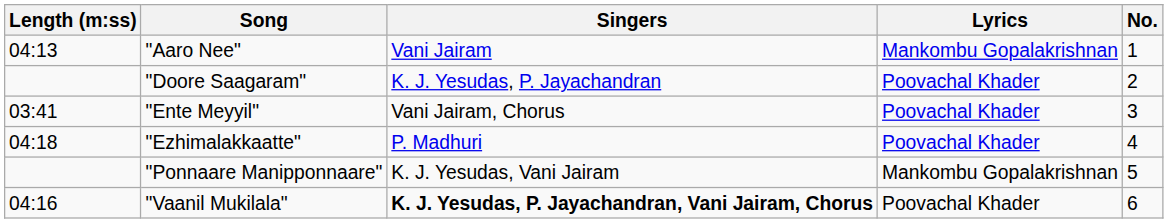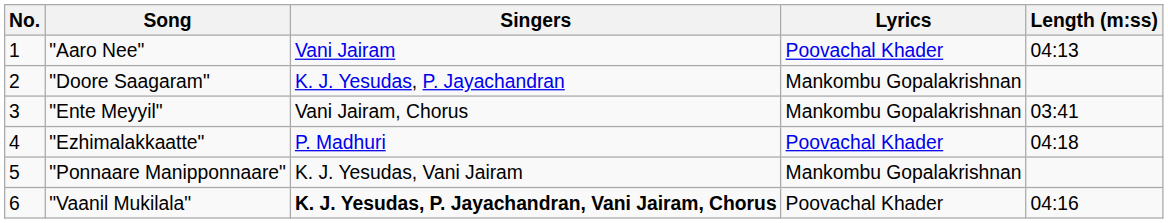columns swapped: No. <-> Length (m:ss)
"Aaro Nee" | Lyrics: Mankombu Gopalakrishnan -> Poovachal Khader
"Doore Saagaram" | Lyrics: Poovachal Khader -> Mankombu Gopalakrishnan
"Ente Meyyil" | Lyrics: Poovachal Khader -> Mankombu Gopalakrishnan
